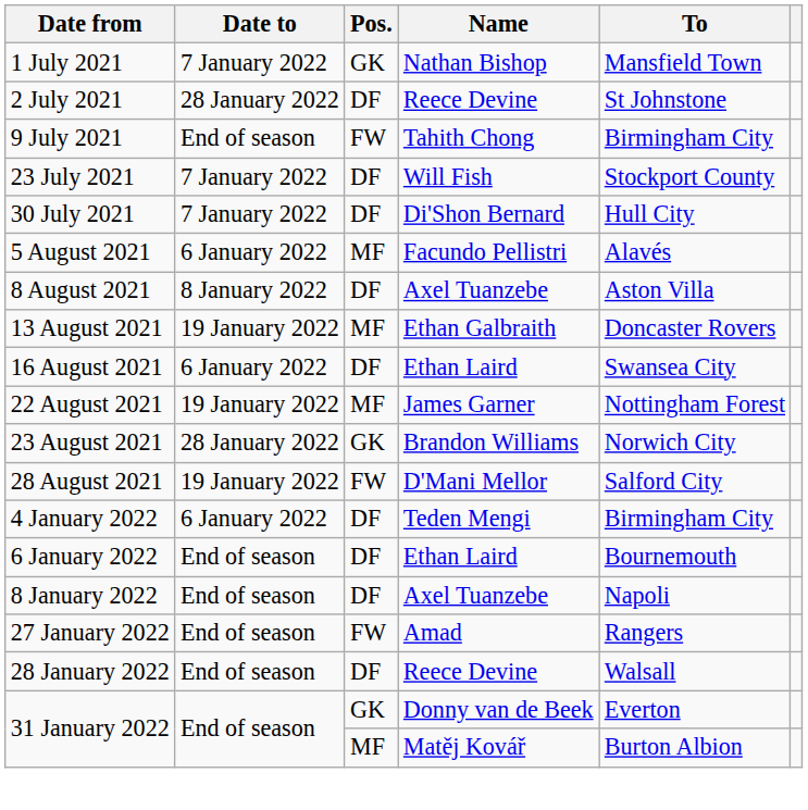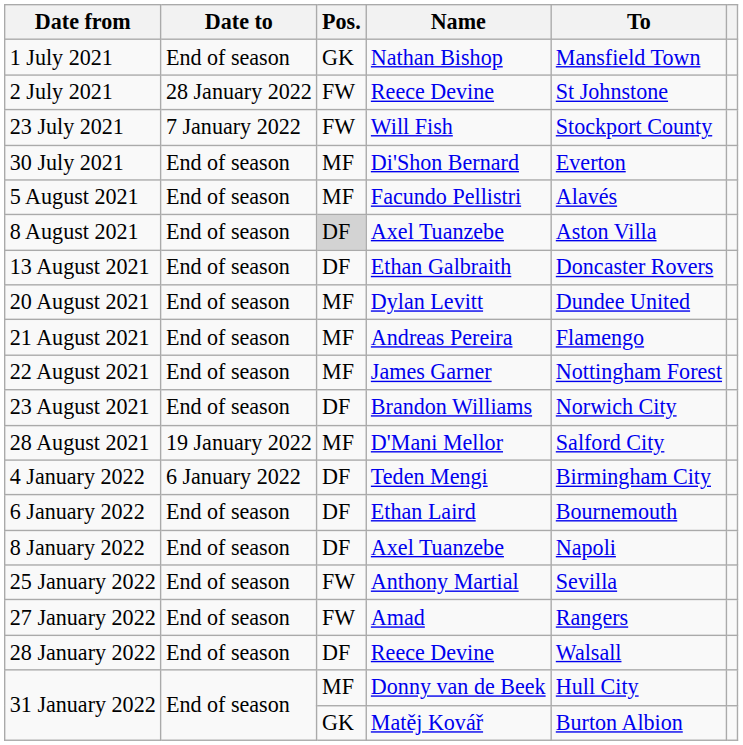1 July 2021 | Date to: 7 January 2022 -> End of season
2 July 2021 | Pos.: DF -> FW
- row: 9 July 2021 | End of season | FW | Tahith Chong | Birmingham City
23 July 2021 | Pos.: DF -> FW
30 July 2021 | Date to: 7 January 2022 -> End of season
30 July 2021 | Pos.: DF -> MF
30 July 2021 | To: Hull City -> Everton
5 August 2021 | Date to: 6 January 2022 -> End of season
8 August 2021 | Date to: 8 January 2022 -> End of season
8 August 2021 | Pos.: no background -> lightgrey background
13 August 2021 | Date to: 19 January 2022 -> End of season
13 August 2021 | Pos.: MF -> DF
- row: 16 August 2021 | 6 January 2022 | DF | Ethan Laird | Swansea City
+ row: 20 August 2021 | End of season | MF | Dylan Levitt | Dundee United
+ row: 21 August 2021 | End of season | MF | Andreas Pereira | Flamengo
22 August 2021 | Date to: 19 January 2022 -> End of season
23 August 2021 | Date to: 28 January 2022 -> End of season
23 August 2021 | Pos.: GK -> DF
28 August 2021 | Pos.: FW -> MF
+ row: 25 January 2022 | End of season | FW | Anthony Martial | Sevilla
31 January 2022 / Donny van de Beek | Pos.: GK -> MF
31 January 2022 / Donny van de Beek | To: Everton -> Hull City
31 January 2022 / Matěj Kovář | Pos.: MF -> GK
